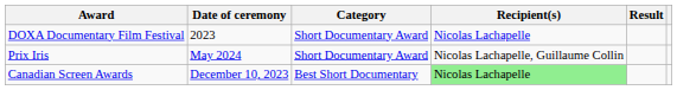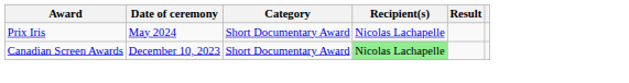- row: DOXA Documentary Film Festival | 2023 | Short Documentary Award | Nicolas Lachapelle
Prix Iris | Recipient(s): Nicolas Lachapelle, Guillaume Collin -> Nicolas Lachapelle
Canadian Screen Awards | Category: Best Short Documentary -> Short Documentary Award
